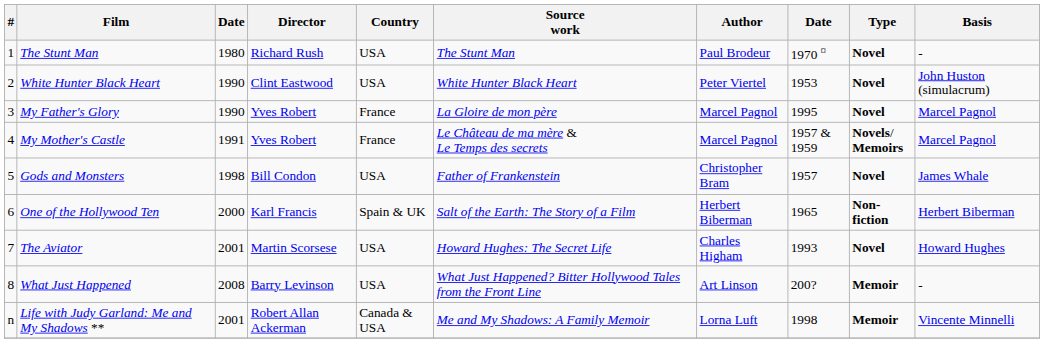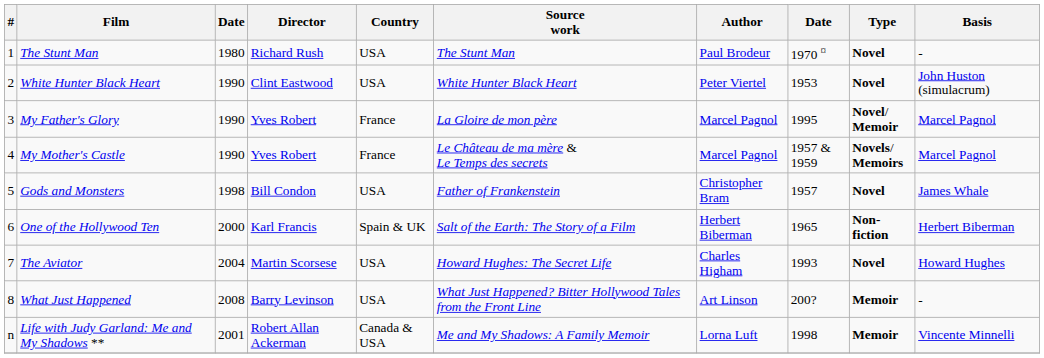My Father's Glory | Type: Novel -> Novel/ Memoir
My Mother's Castle | column 3: 1991 -> 1990
The Aviator | column 3: 2001 -> 2004
